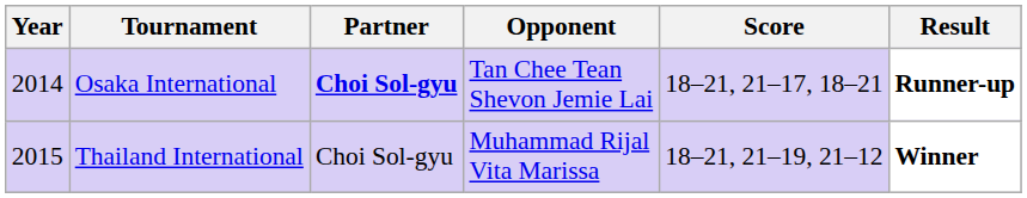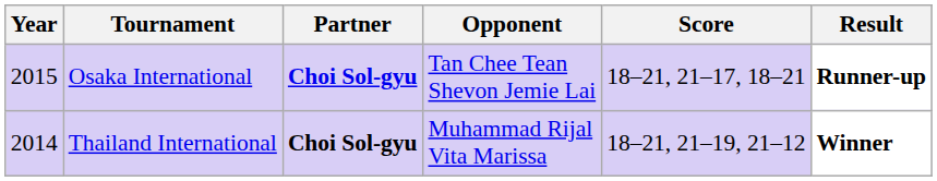Osaka International | Year: 2014 -> 2015
Thailand International | Year: 2015 -> 2014
Thailand International | Partner: normal -> bold
